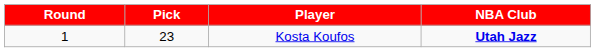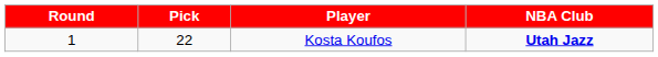Kosta Koufos | Pick: 23 -> 22
